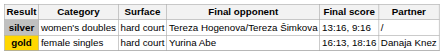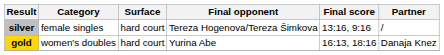silver | Category: women's doubles -> female singles
gold | Category: female singles -> women's doubles
